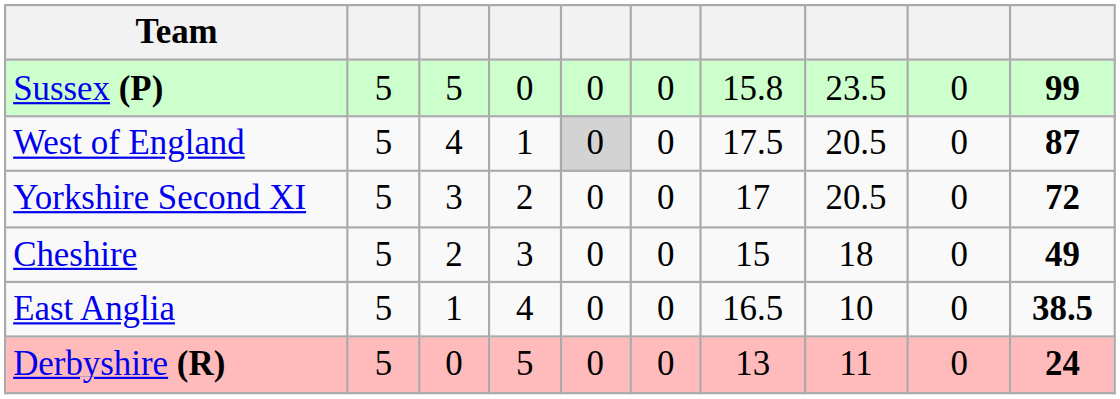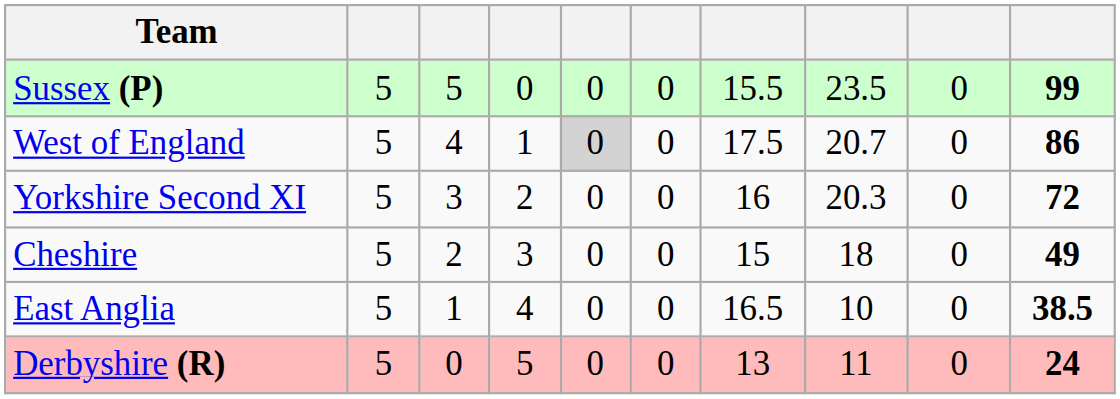Sussex (P) | column 7: 15.8 -> 15.5
West of England | column 8: 20.5 -> 20.7
West of England | column 10: 87 -> 86
Yorkshire Second XI | column 7: 17 -> 16
Yorkshire Second XI | column 8: 20.5 -> 20.3
